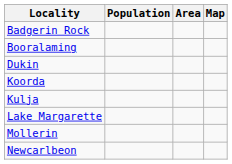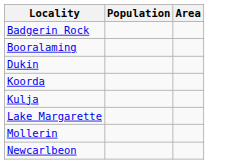- column: Map
